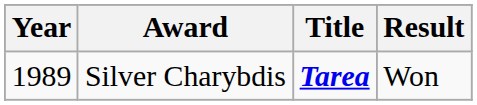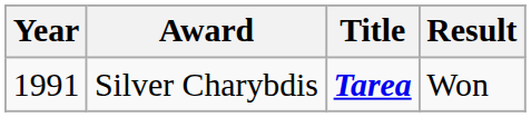Silver Charybdis | Year: 1989 -> 1991
